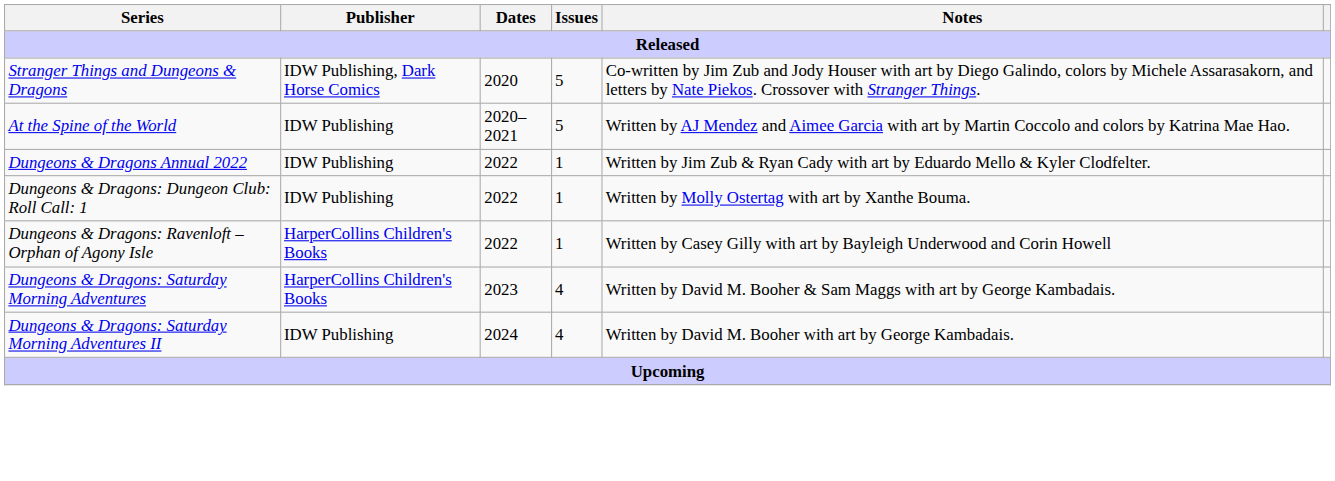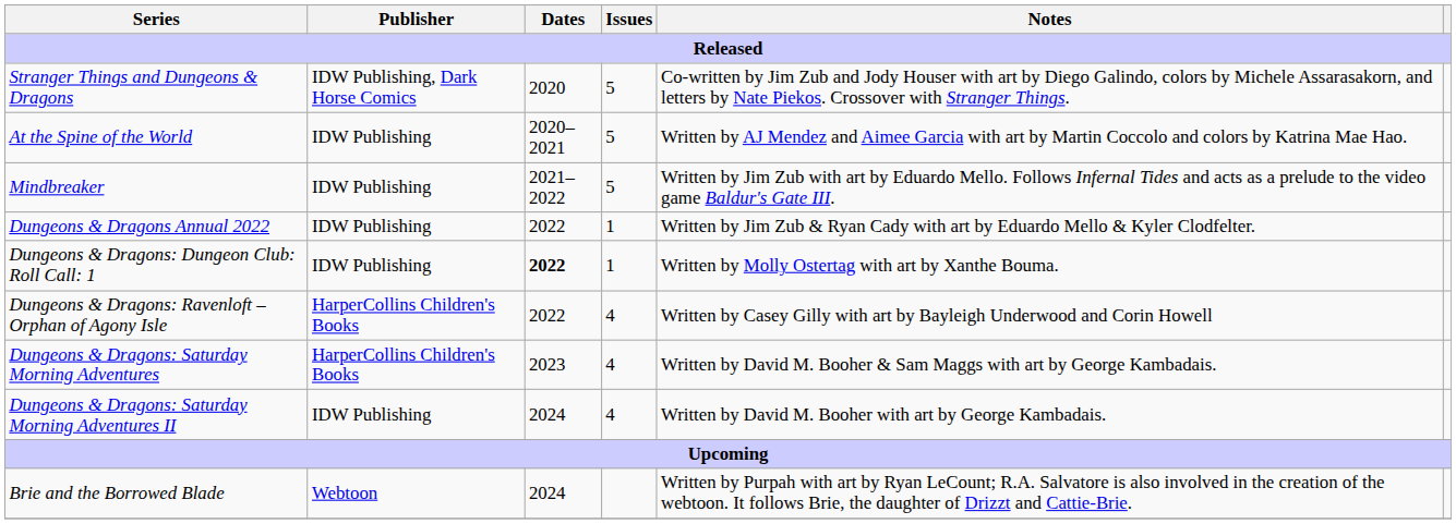+ row: Mindbreaker | IDW Publishing | 2021–2022 | 5 | Written by Jim Zub with art by Eduardo Mello. Follows Infernal Tides and acts as a prelude to the video game Baldur's Gate III.
Dungeons & Dragons: Dungeon Club: Roll Call: 1 | Dates: normal -> bold
Dungeons & Dragons: Ravenloft – Orphan of Agony Isle | Issues: 1 -> 4
+ row: Brie and the Borrowed Blade | Webtoon | 2024 | Written by Purpah with art by Ryan LeCount; R.A. Salvatore is also involved in the creation of the webtoon. It follows Brie, the daughter of Drizzt and Cattie-Brie.
